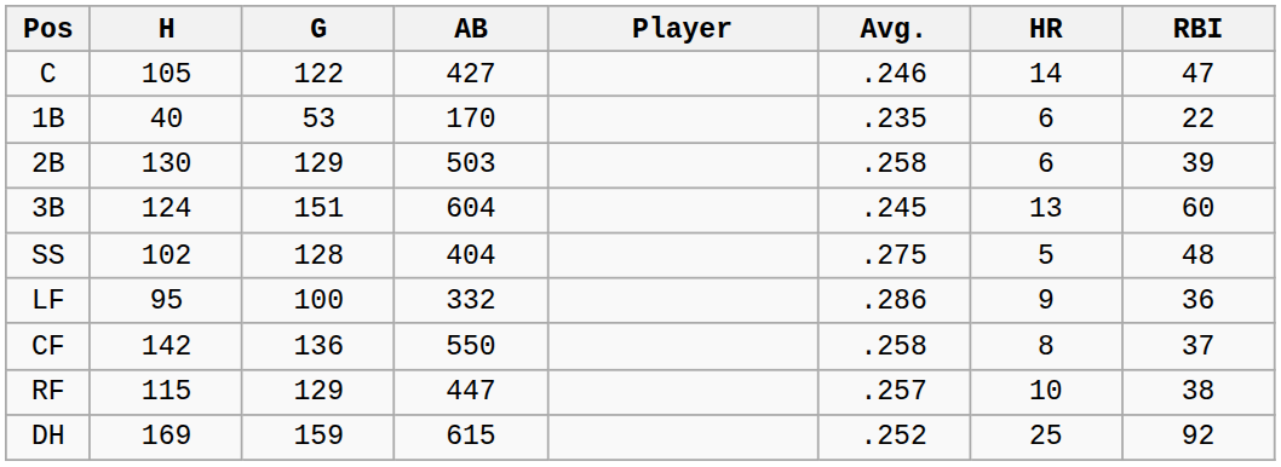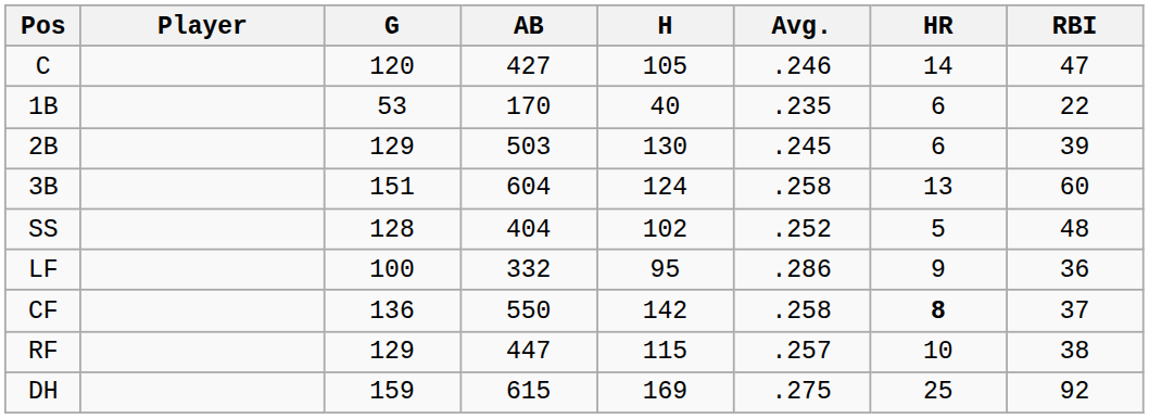columns swapped: Player <-> H
C | G: 122 -> 120
2B | Avg.: .258 -> .245
3B | Avg.: .245 -> .258
SS | Avg.: .275 -> .252
CF | HR: normal -> bold
DH | Avg.: .252 -> .275
